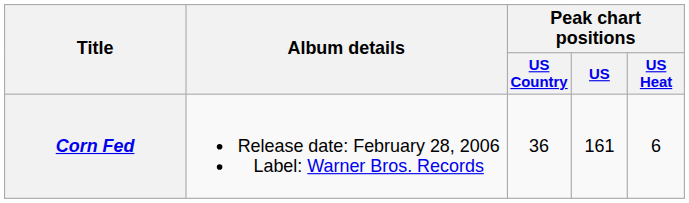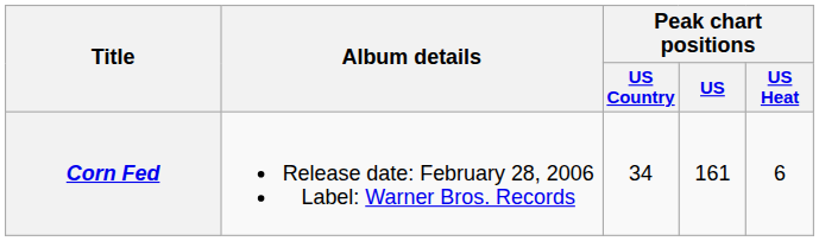Corn Fed | Peak chart positions / US Country: 36 -> 34
